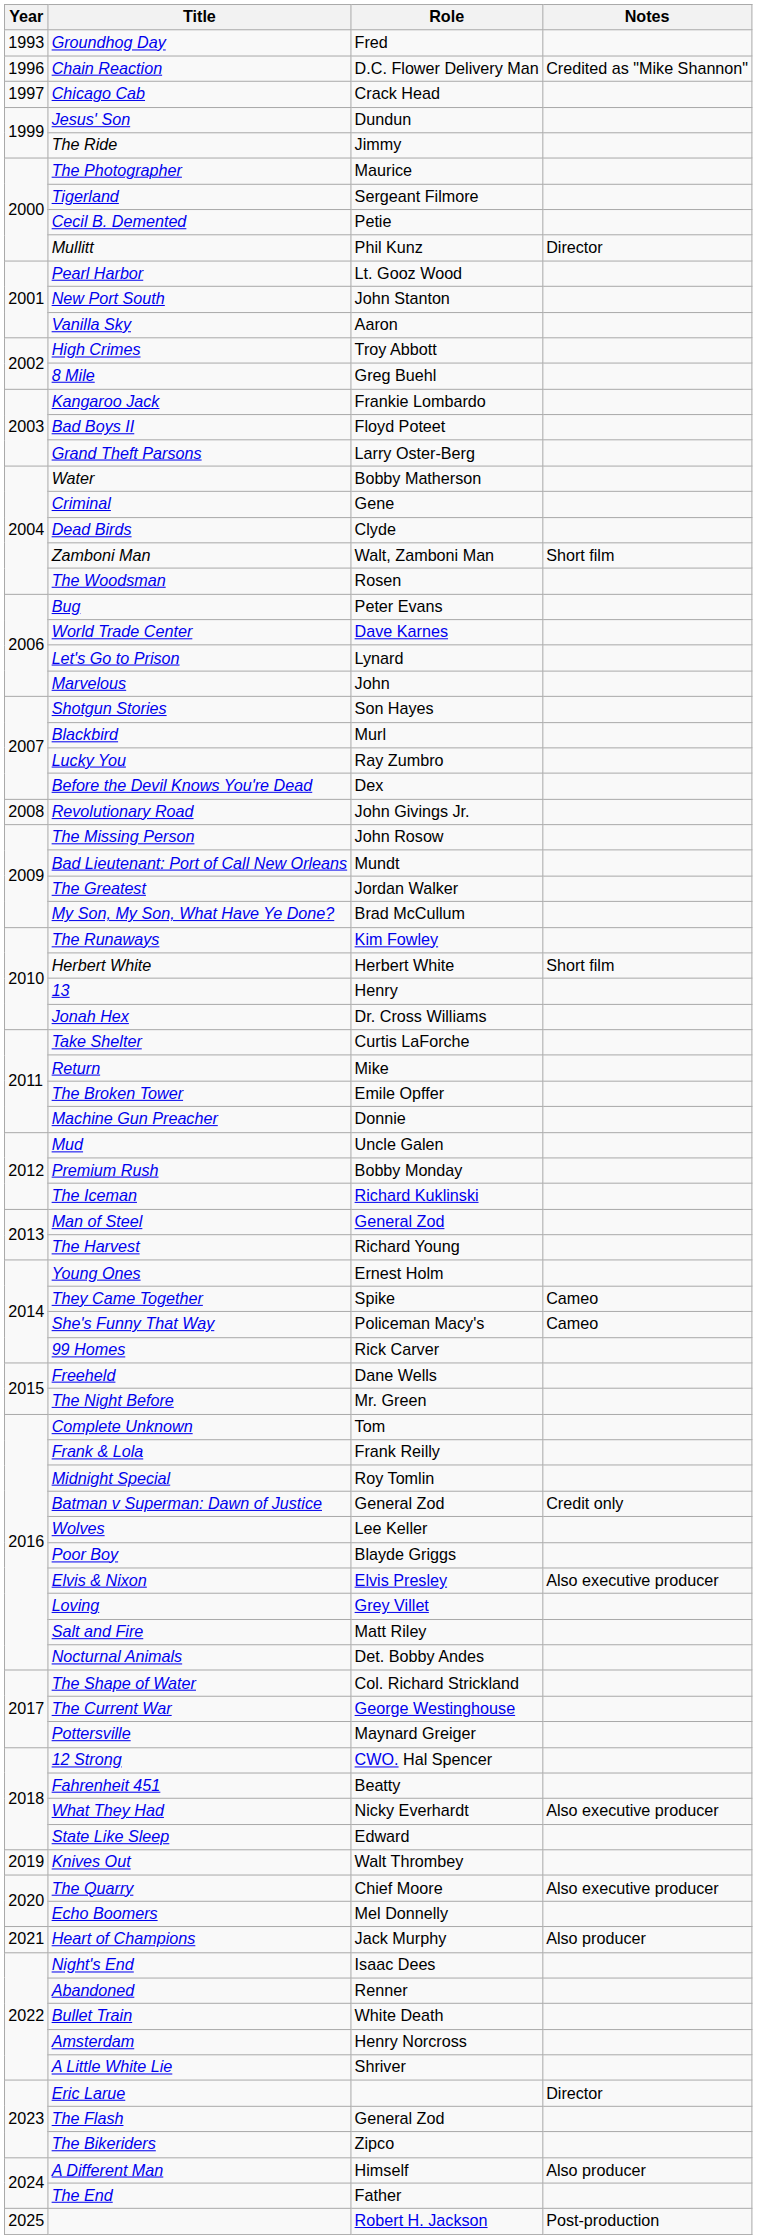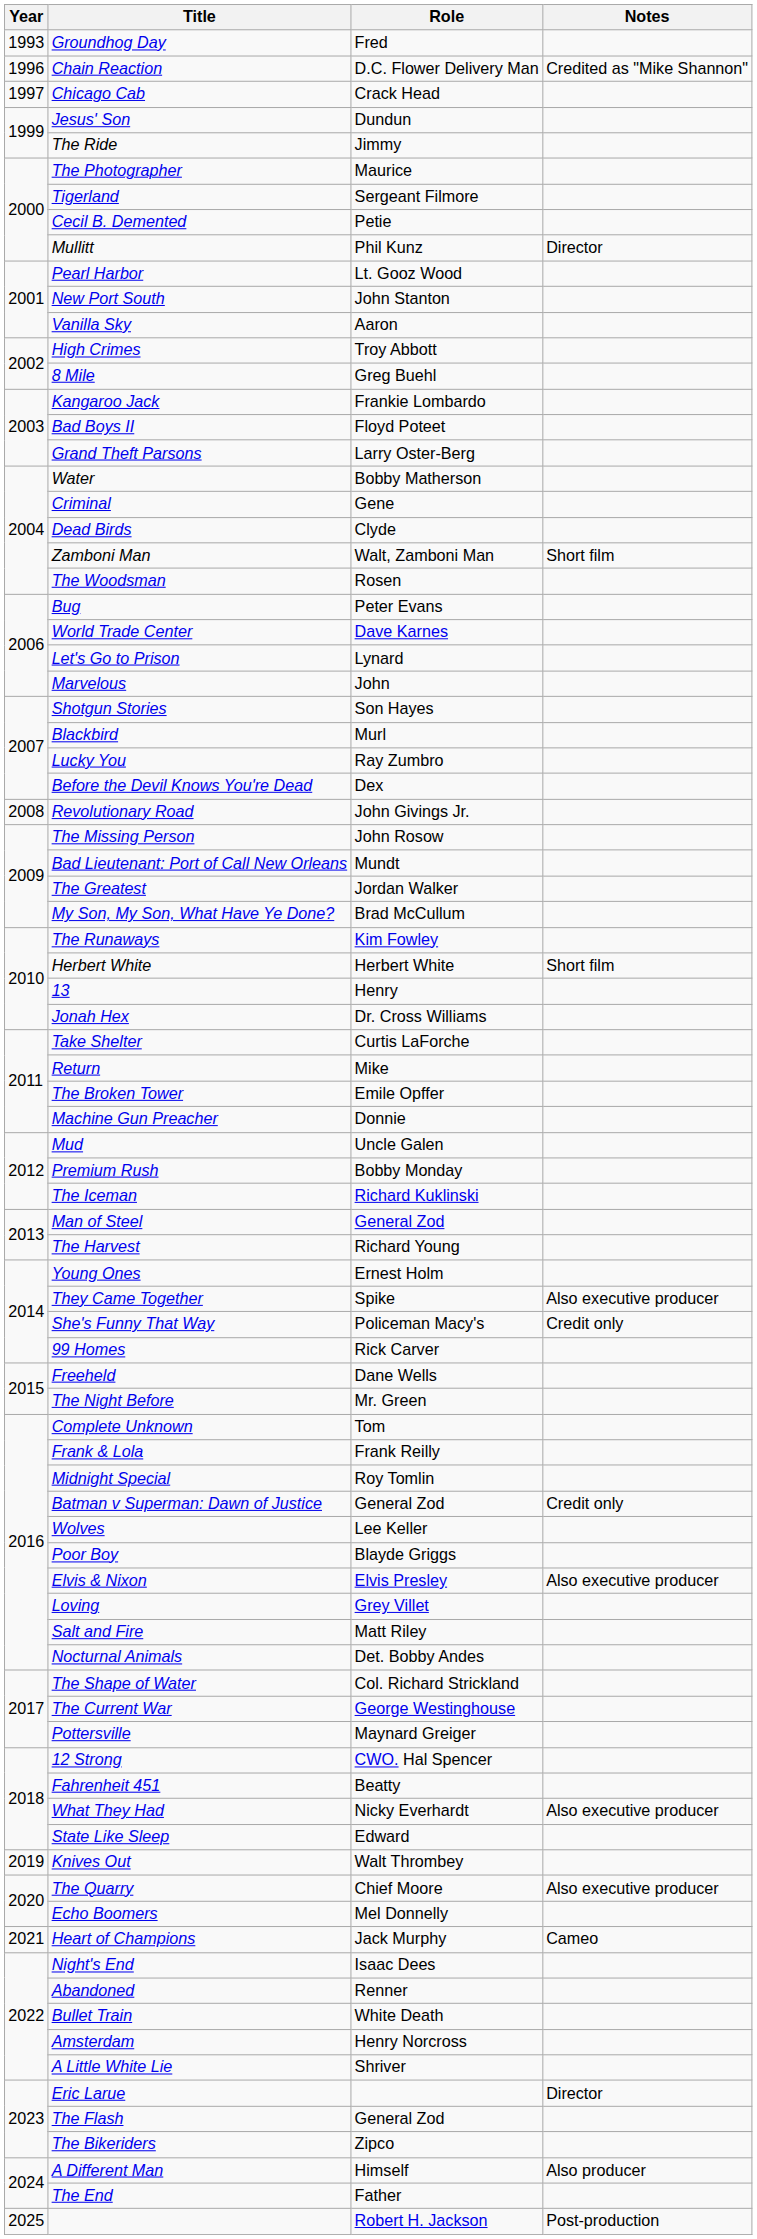They Came Together | Notes: Cameo -> Also executive producer
She's Funny That Way | Notes: Cameo -> Credit only
Heart of Champions | Notes: Also producer -> Cameo
